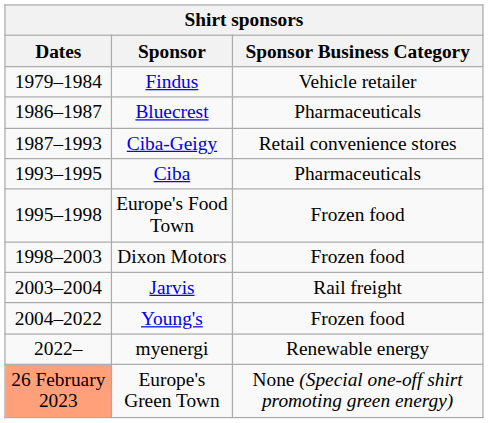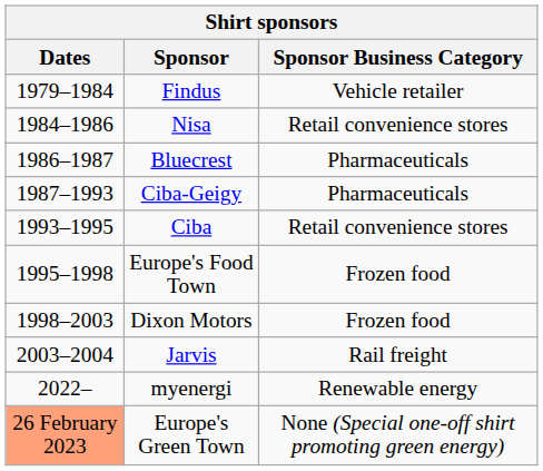+ row: 1984–1986 | Nisa | Retail convenience stores
Ciba-Geigy | Sponsor Business Category: Retail convenience stores -> Pharmaceuticals
Ciba | Sponsor Business Category: Pharmaceuticals -> Retail convenience stores
- row: 2004–2022 | Young's | Frozen food
